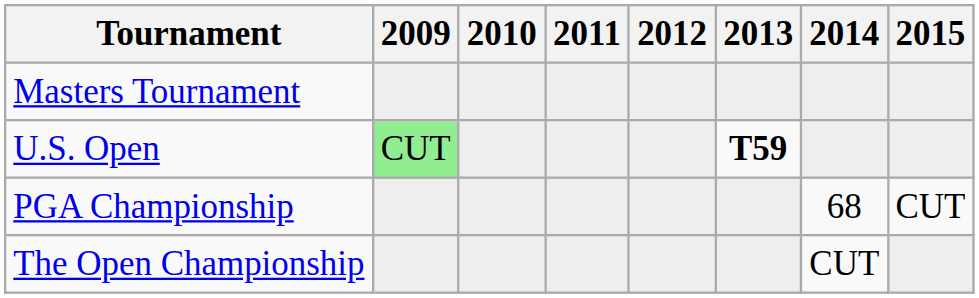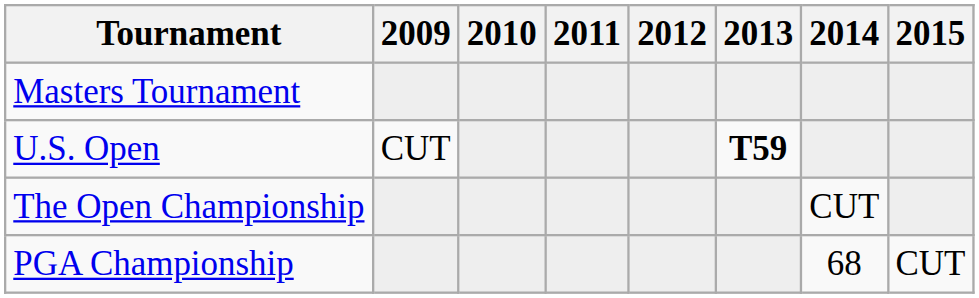U.S. Open | 2009: lightgreen background -> no background
rows swapped: The Open Championship <-> PGA Championship
